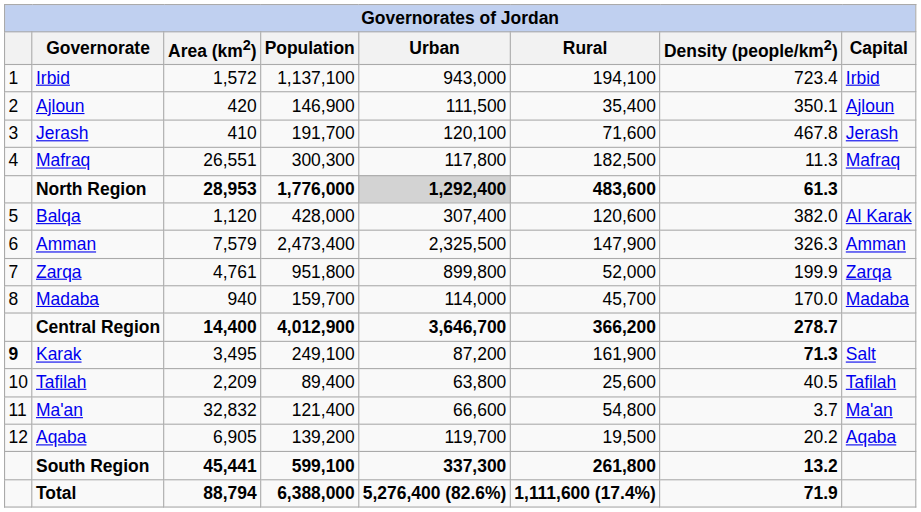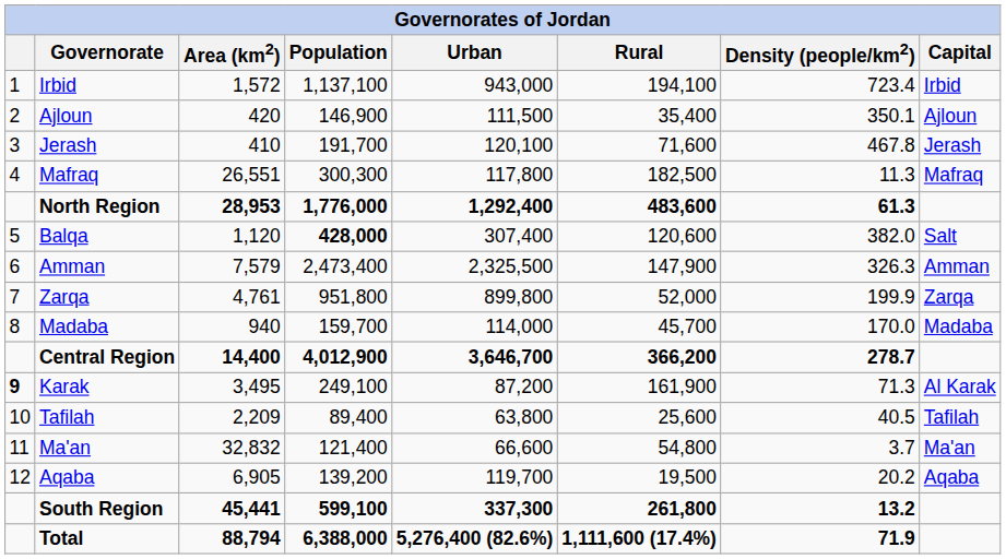North Region | Urban: lightgrey background -> no background
Balqa | Population: normal -> bold
Balqa | Capital: Al Karak -> Salt
Karak | Density (people/km2): bold -> normal
Karak | Capital: Salt -> Al Karak
